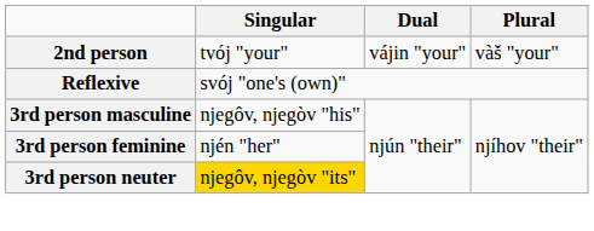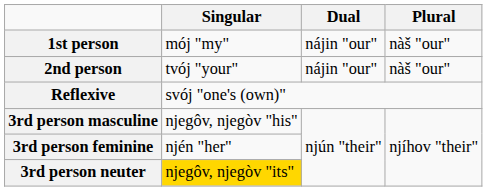+ row: 1st person | mój "my" | nájin "our" | nàš "our"
2nd person | Dual: vájin "your" -> nájin "our"
2nd person | Plural: vàš "your" -> nàš "our"
